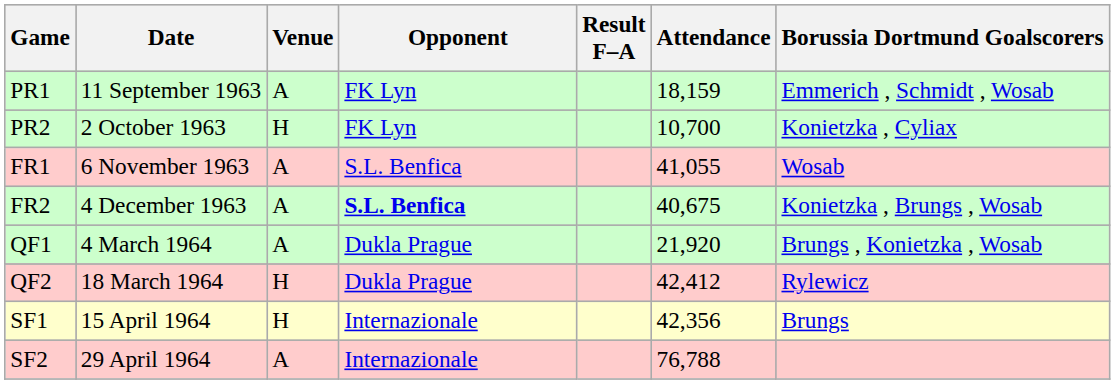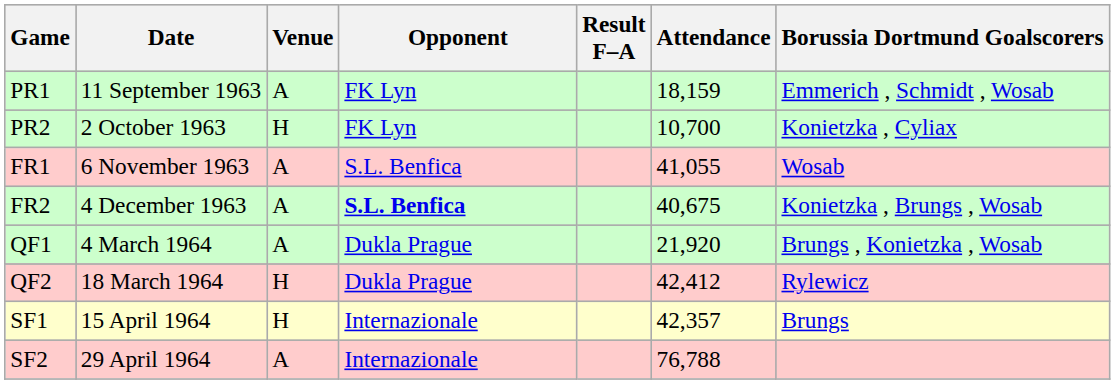SF1 | Attendance: 42,356 -> 42,357
